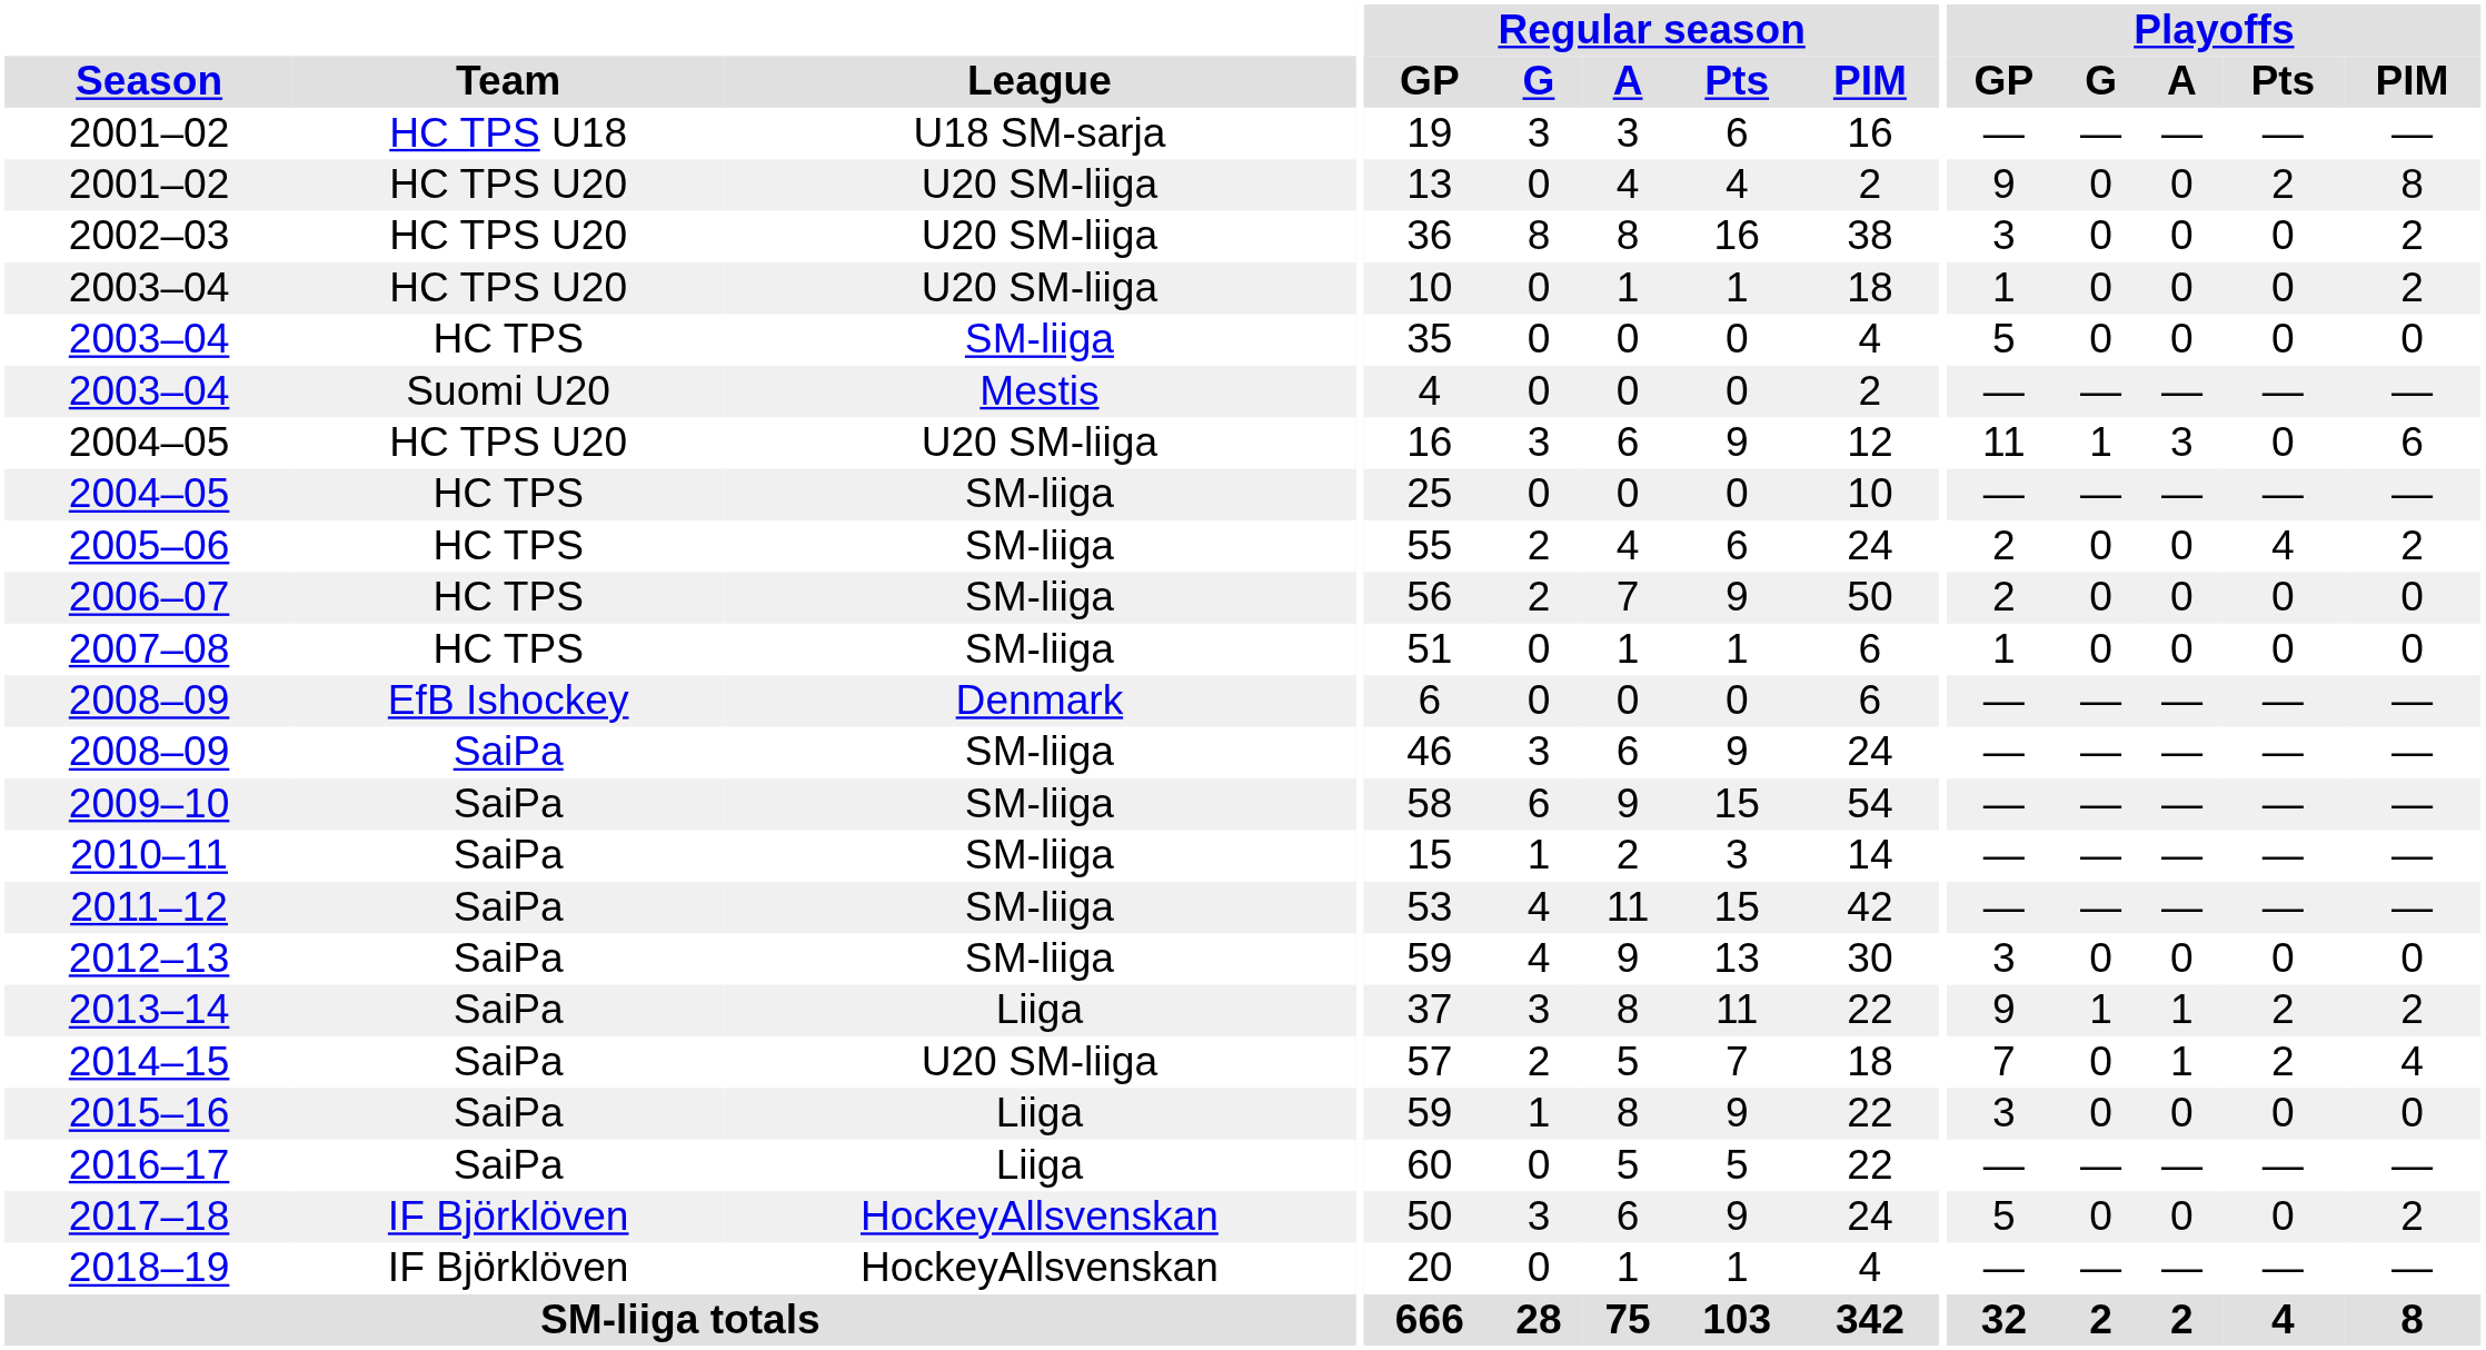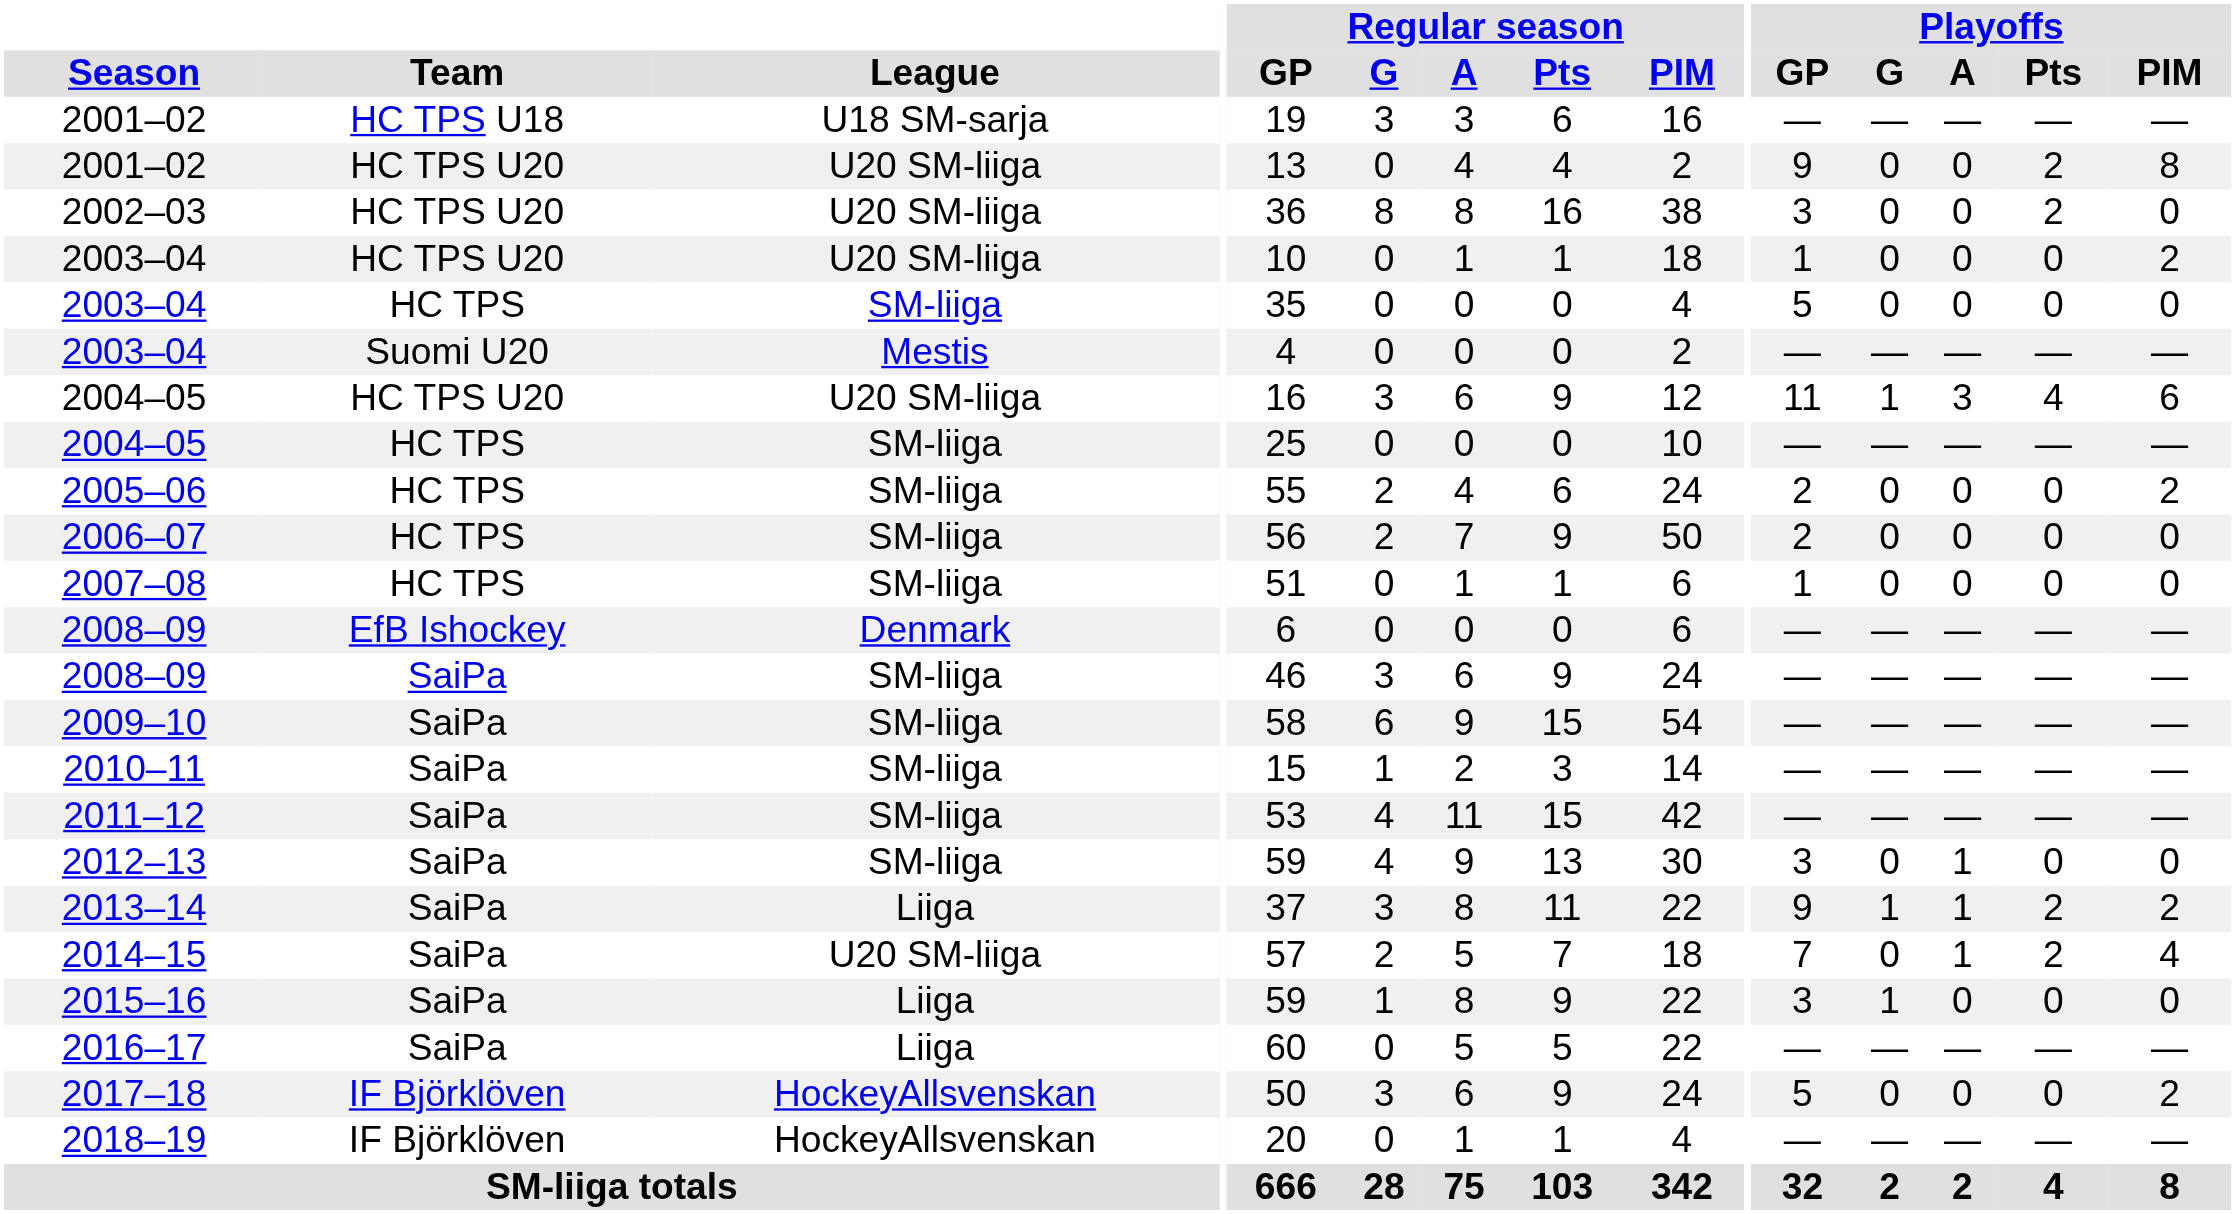2002–03 | Playoffs / Pts: 0 -> 2
2002–03 | Playoffs / PIM: 2 -> 0
2004–05 / HC TPS U20 | Playoffs / Pts: 0 -> 4
2005–06 | Playoffs / Pts: 4 -> 0
2012–13 | Playoffs / A: 0 -> 1
2015–16 | Playoffs / G: 0 -> 1
